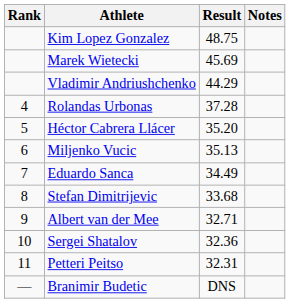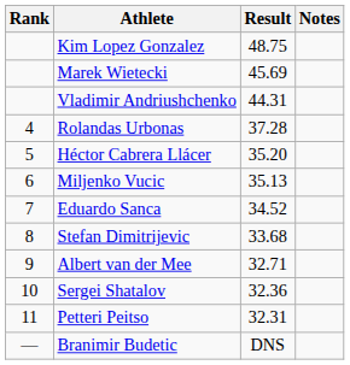Vladimir Andriushchenko | Result: 44.29 -> 44.31
Eduardo Sanca | Result: 34.49 -> 34.52
